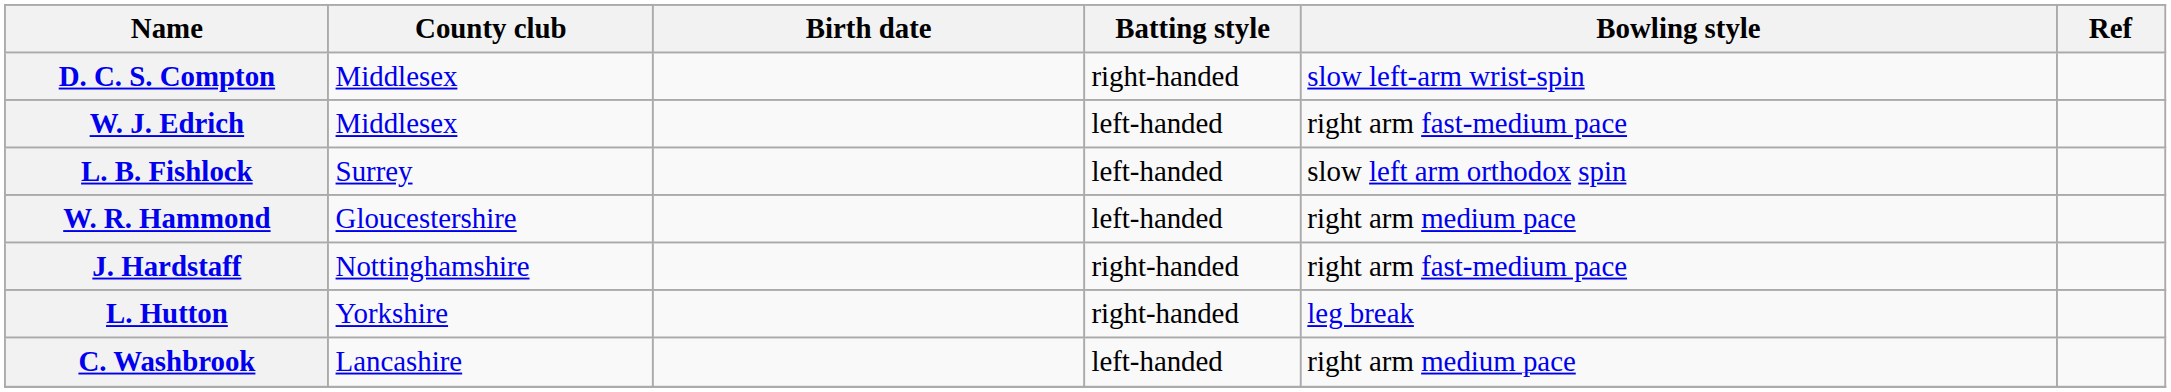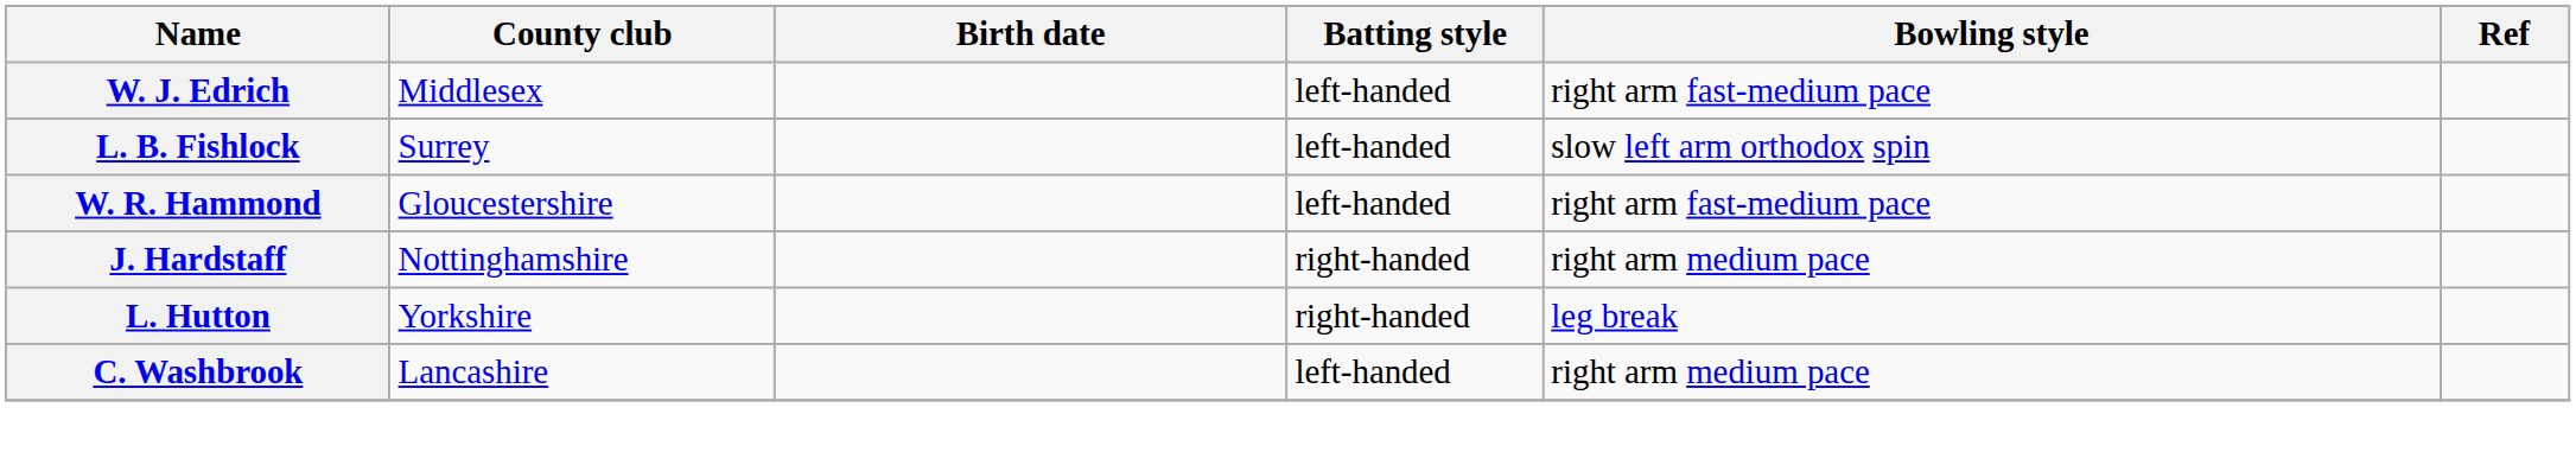- row: D. C. S. Compton | Middlesex | right-handed | slow left-arm wrist-spin
W. R. Hammond | Bowling style: right arm medium pace -> right arm fast-medium pace
J. Hardstaff | Bowling style: right arm fast-medium pace -> right arm medium pace
